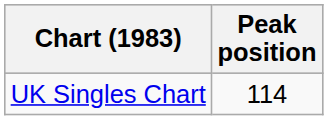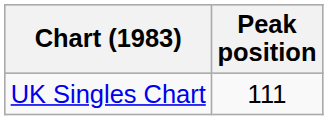UK Singles Chart | Peak position: 114 -> 111
